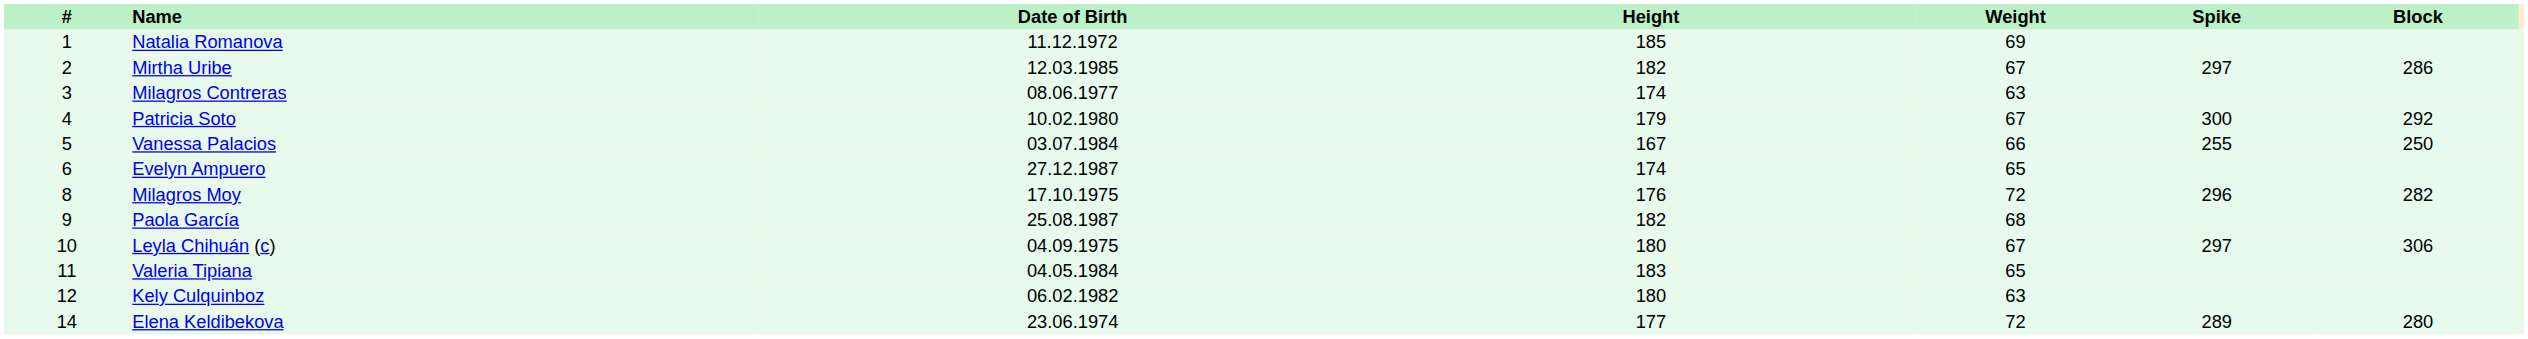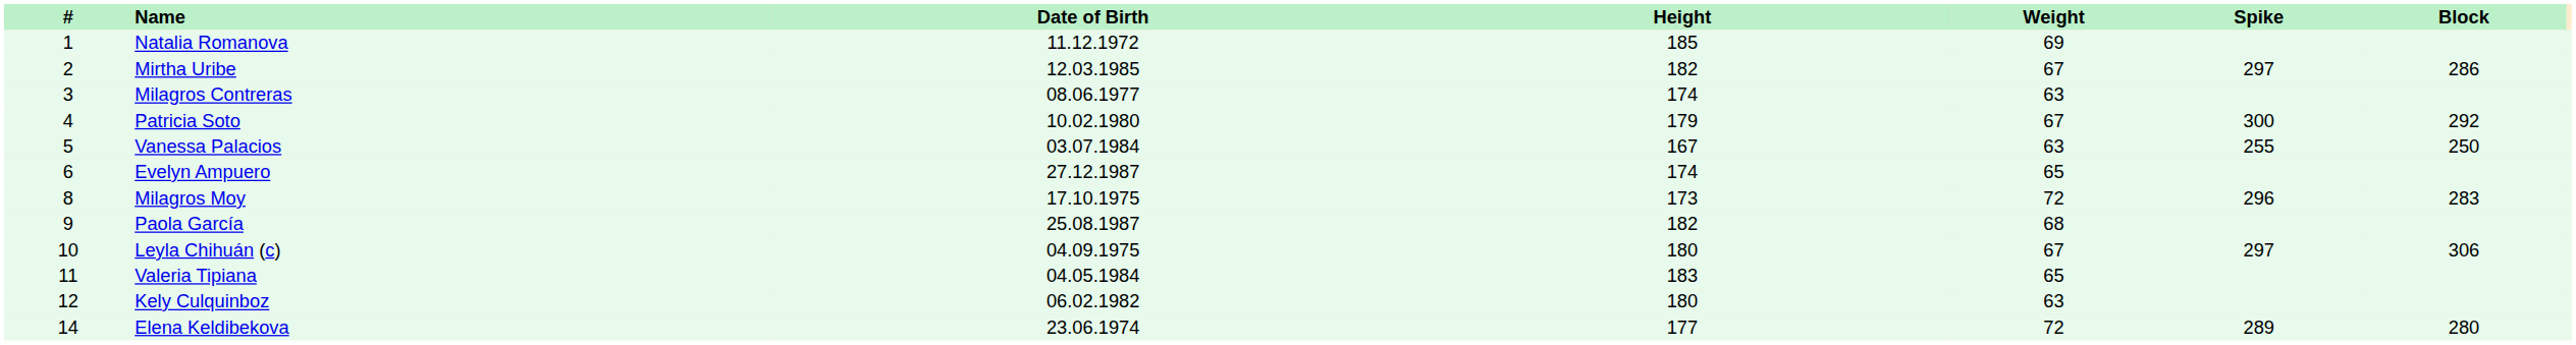Vanessa Palacios | Weight: 66 -> 63
Milagros Moy | Height: 176 -> 173
Milagros Moy | Block: 282 -> 283
